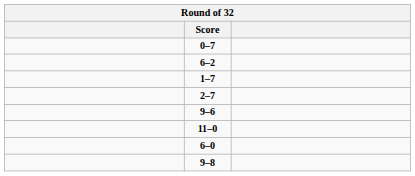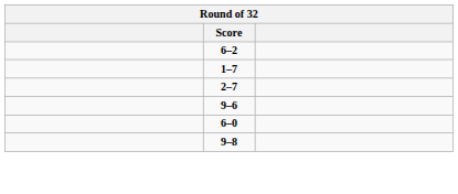- row: 0–7
- row: 11–0
